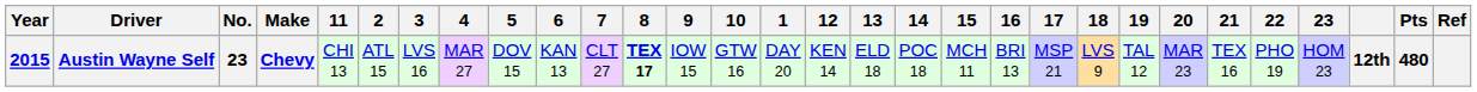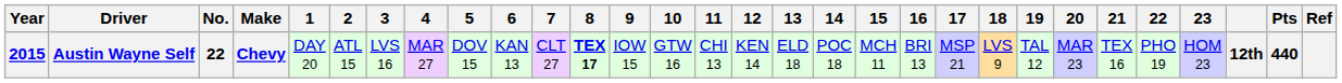columns swapped: 1 <-> 11
Austin Wayne Self | No.: 23 -> 22
Austin Wayne Self | Pts: 480 -> 440
